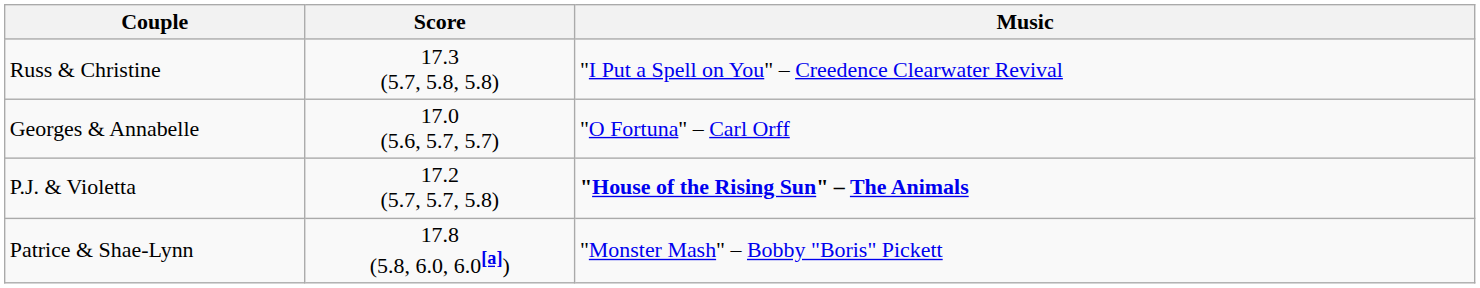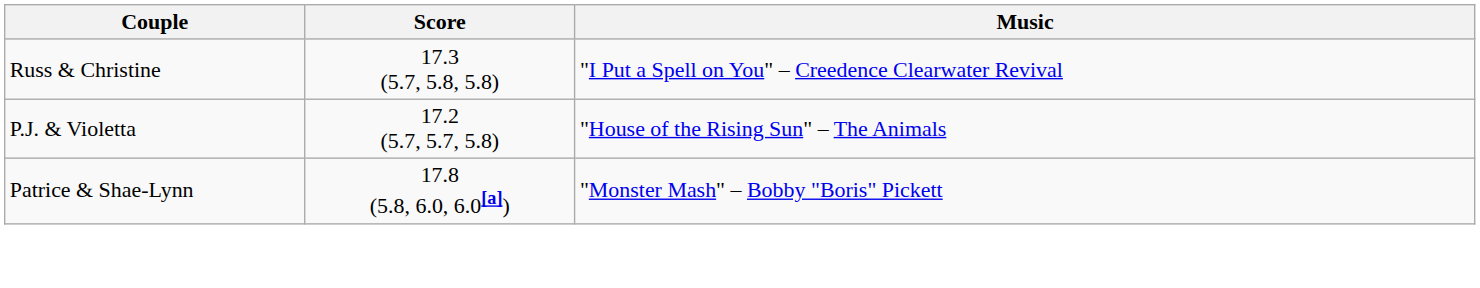- row: Georges & Annabelle | 17.0 (5.6, 5.7, 5.7) | "O Fortuna" – Carl Orff
P.J. & Violetta | Music: bold -> normal
